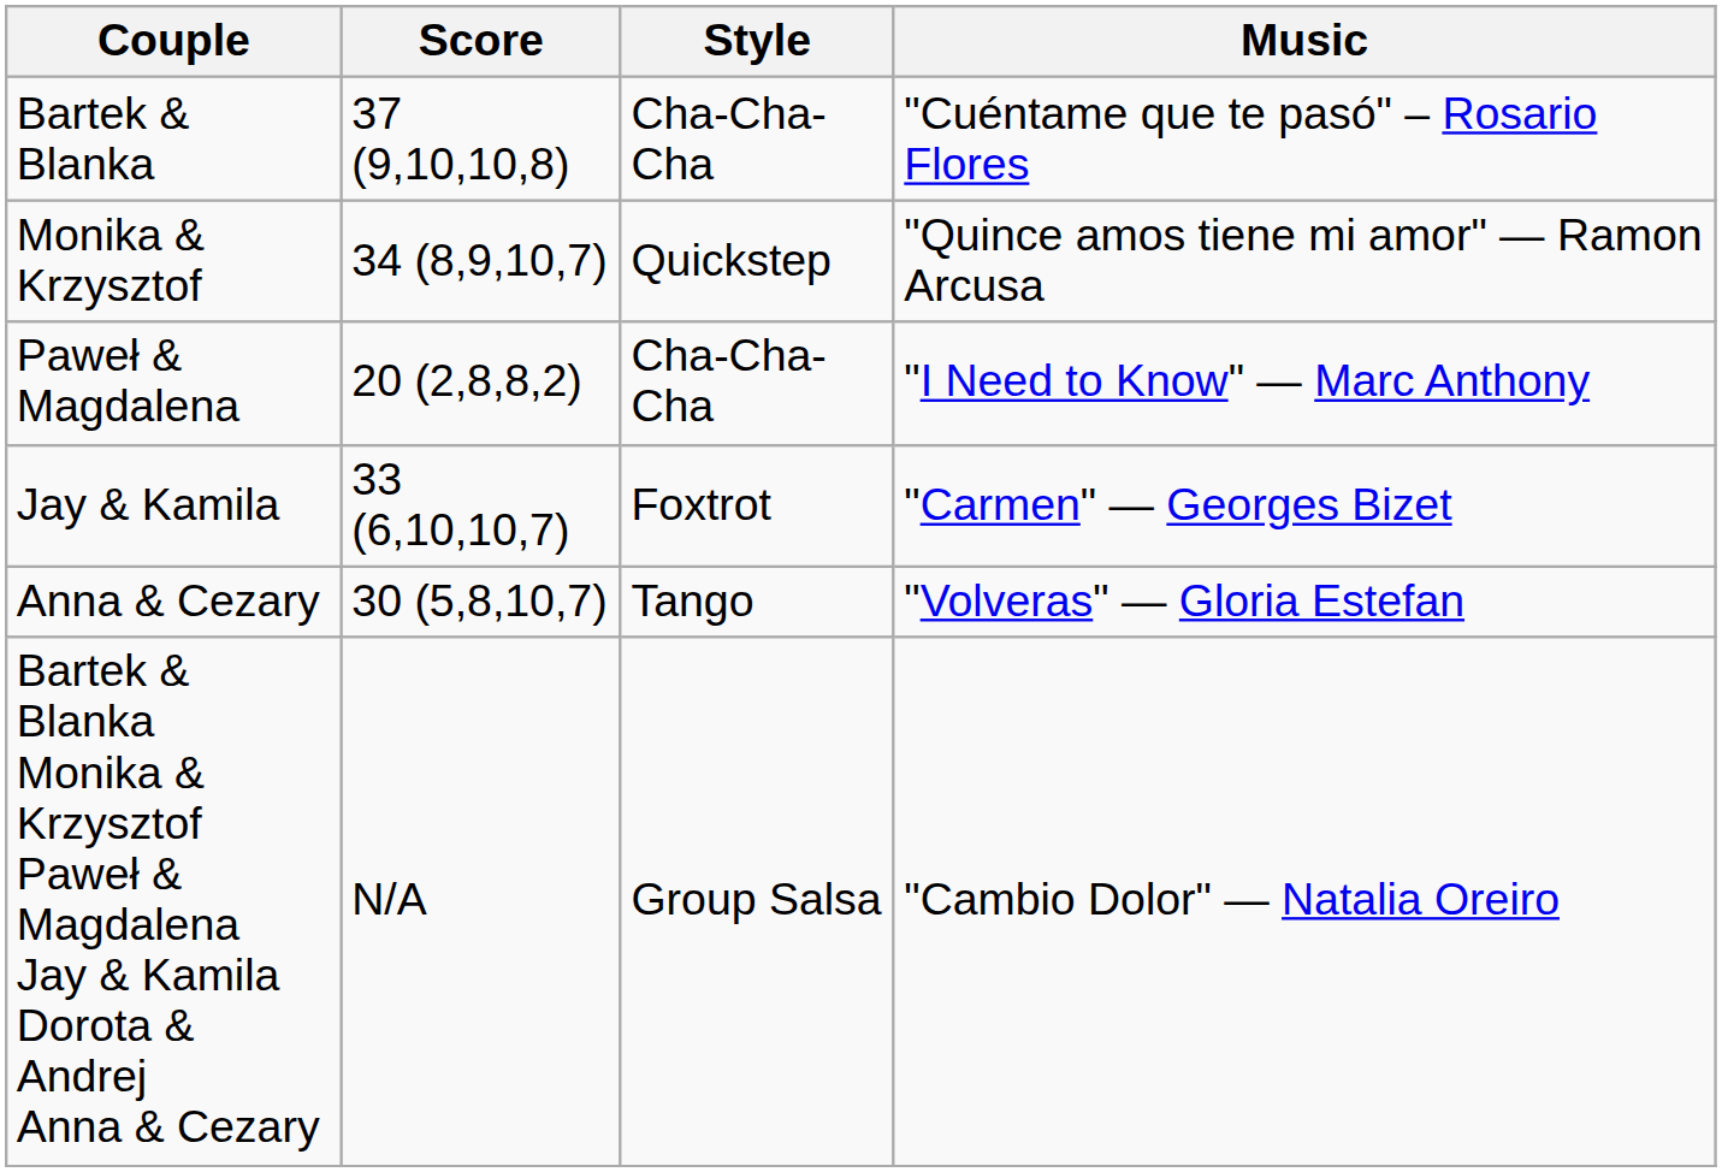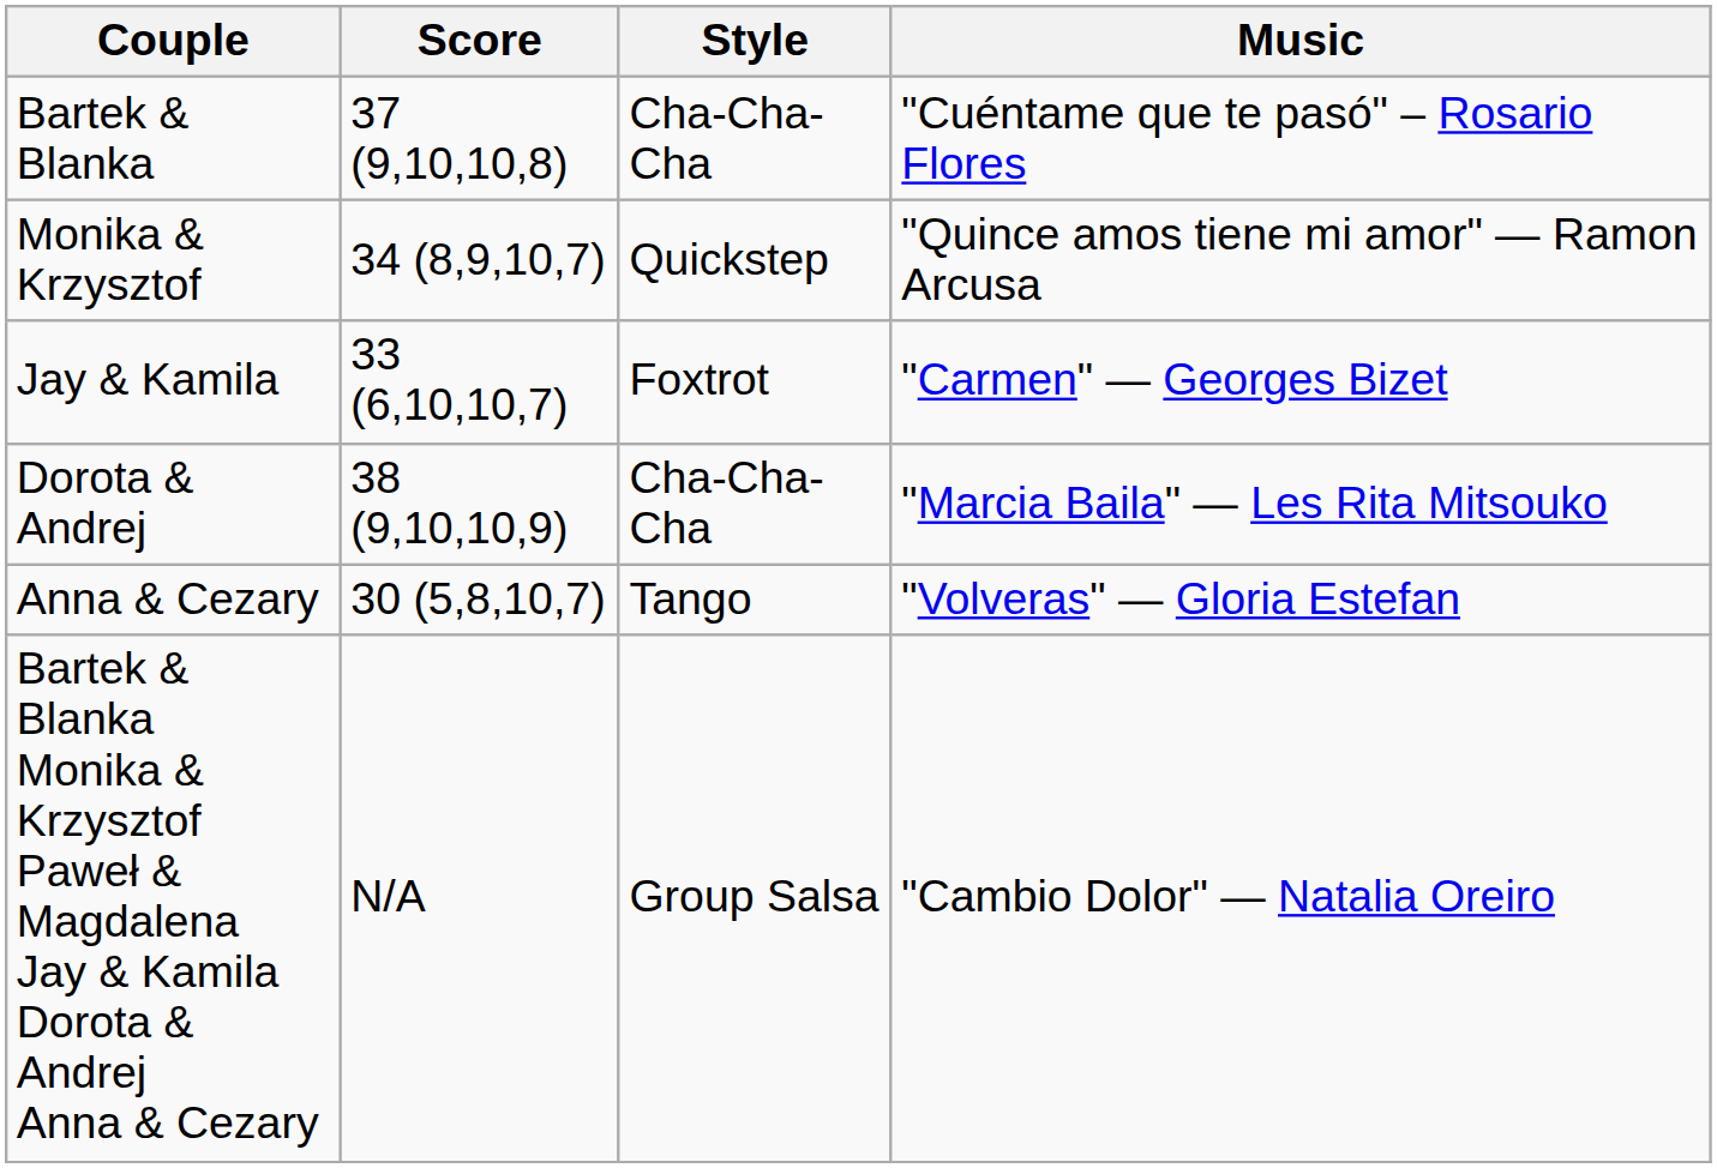- row: Paweł & Magdalena | 20 (2,8,8,2) | Cha-Cha-Cha | "I Need to Know" — Marc Anthony
+ row: Dorota & Andrej | 38 (9,10,10,9) | Cha-Cha-Cha | "Marcia Baila" — Les Rita Mitsouko
